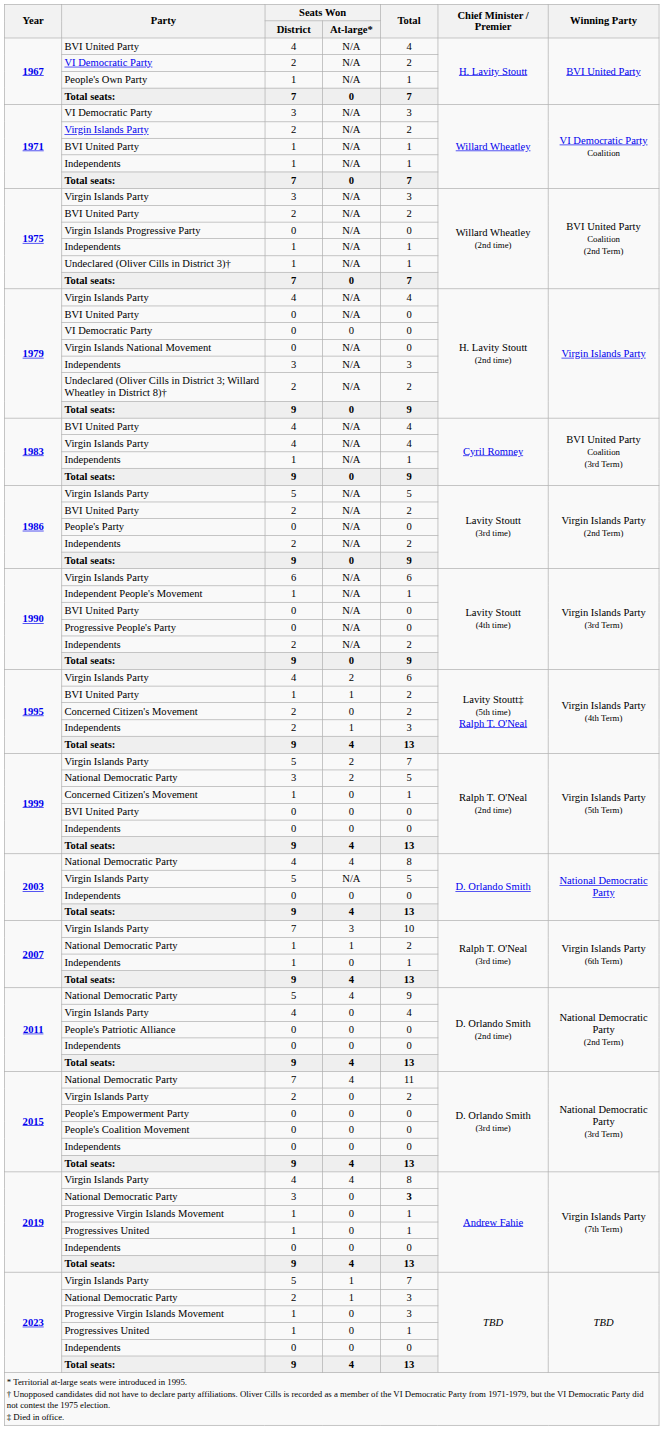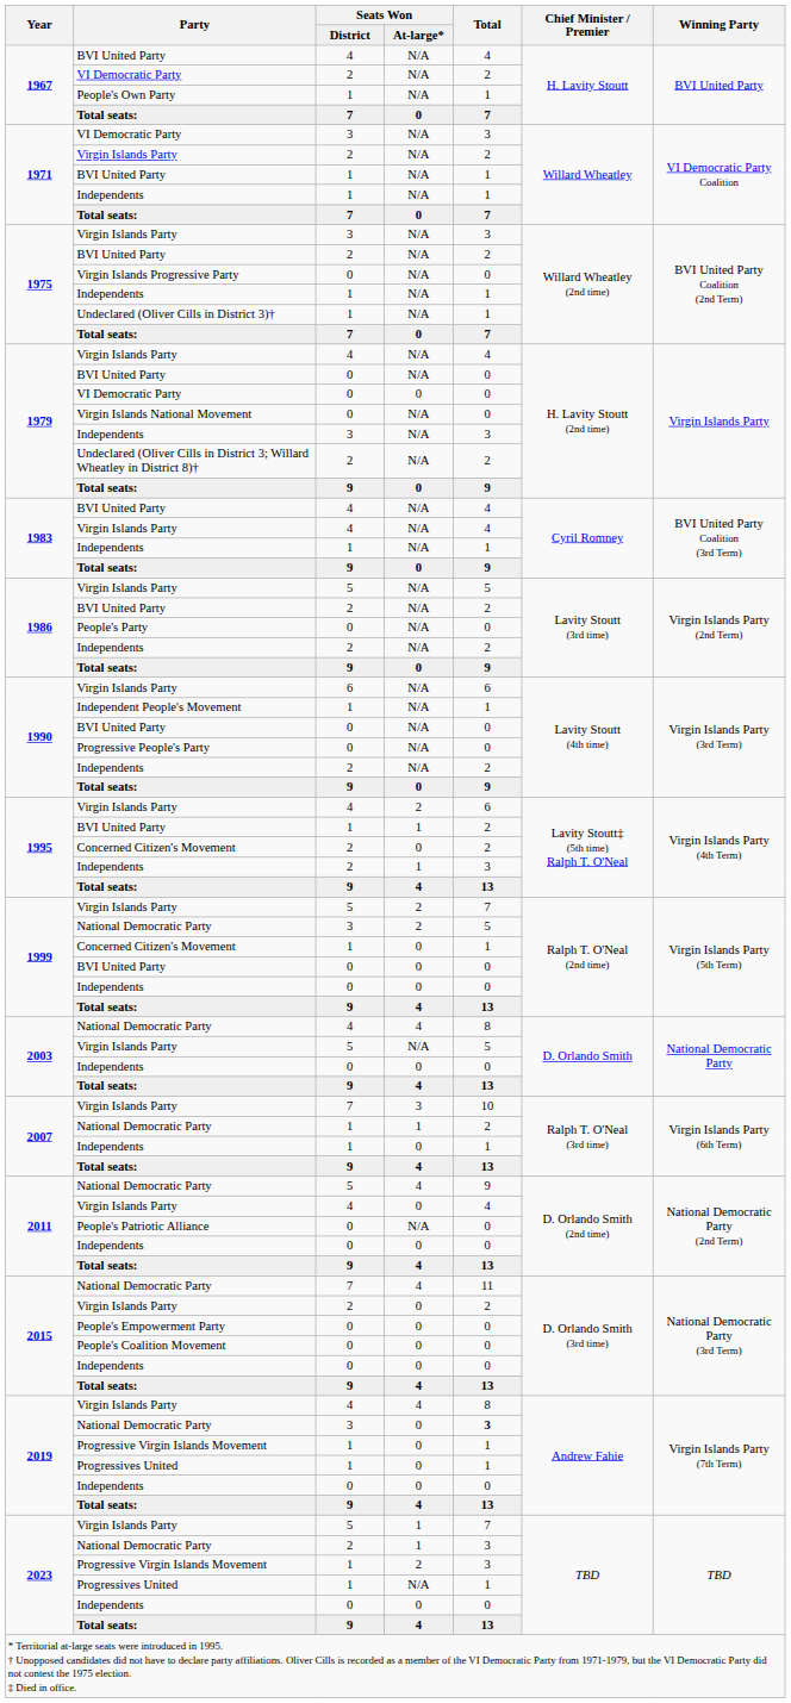People's Patriotic Alliance | column 4: 0 -> N/A
2023 / Progressive Virgin Islands Movement | column 4: 0 -> 2
2023 / Progressives United | column 4: 0 -> N/A
